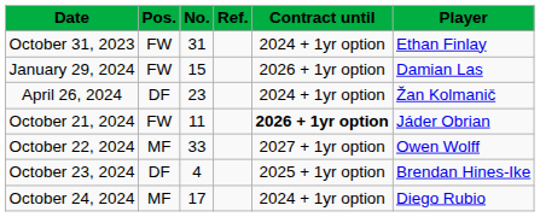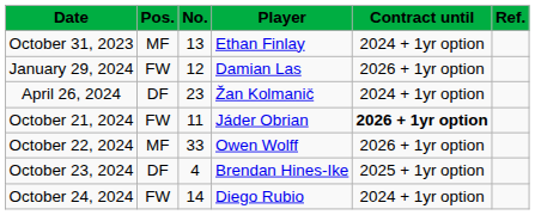columns swapped: Player <-> Ref.
October 31, 2023 | Pos.: FW -> MF
October 31, 2023 | No.: 31 -> 13
January 29, 2024 | No.: 15 -> 12
October 22, 2024 | Contract until: 2027 + 1yr option -> 2026 + 1yr option
October 24, 2024 | Pos.: MF -> FW
October 24, 2024 | No.: 17 -> 14
